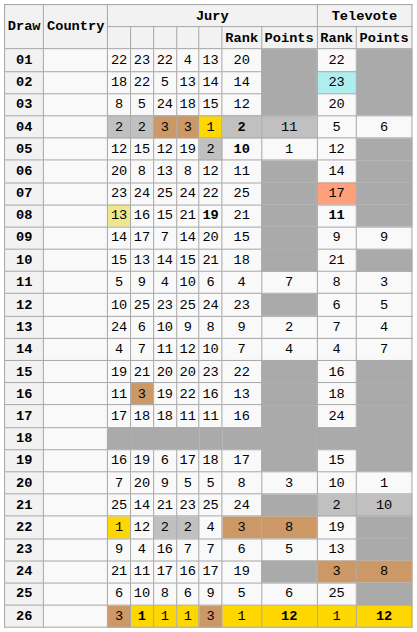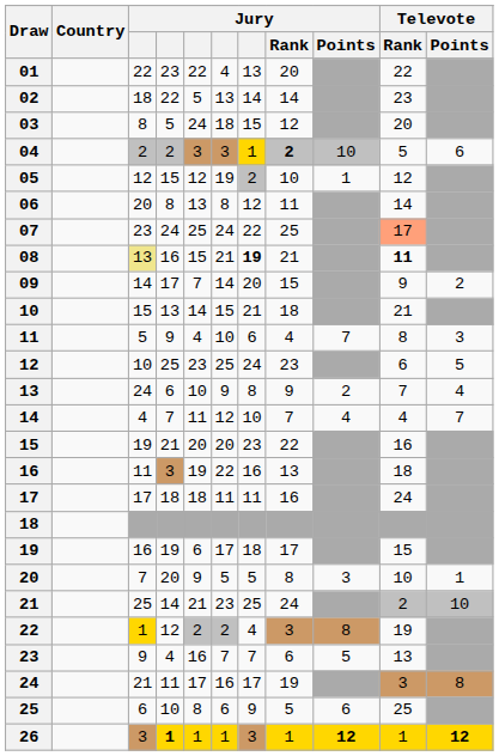02 | Televote / Rank: paleturquoise background -> no background
04 | Jury / Points: 11 -> 10
05 | Jury / Rank: bold -> normal
09 | Televote / Points: 9 -> 2
